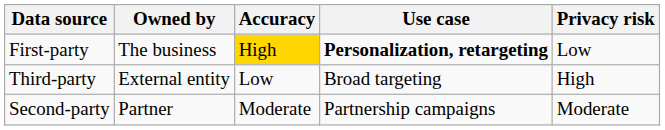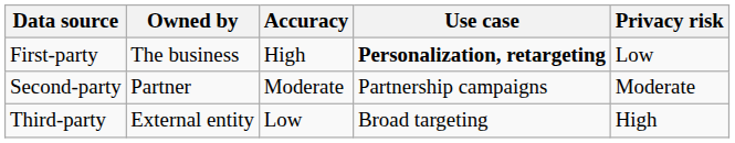First-party | Accuracy: gold background -> no background
rows swapped: Second-party <-> Third-party
